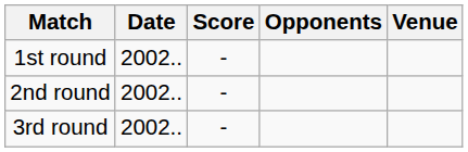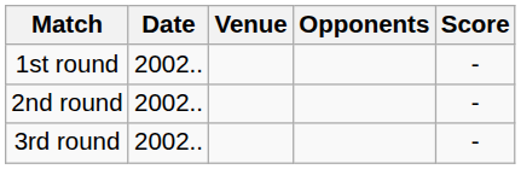columns swapped: Venue <-> Score
